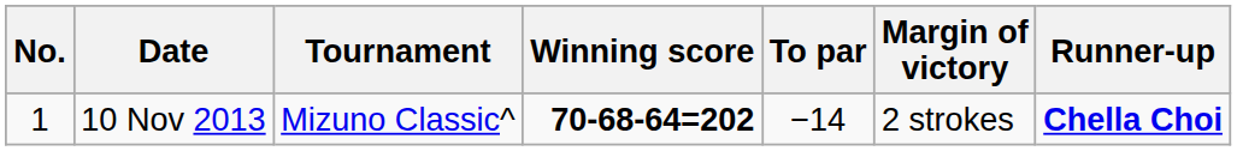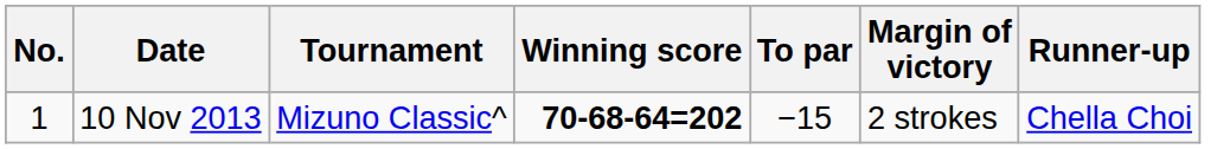10 Nov 2013 | To par: −14 -> −15
10 Nov 2013 | Runner-up: bold -> normal
